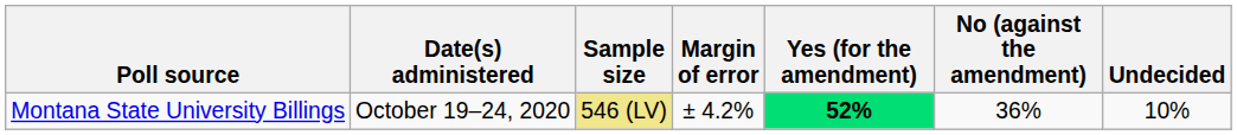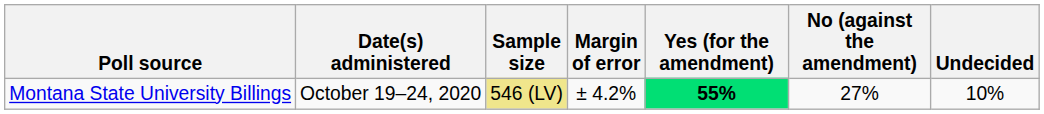Montana State University Billings | Yes (for the amendment): 52% -> 55%
Montana State University Billings | No (against the amendment): 36% -> 27%
